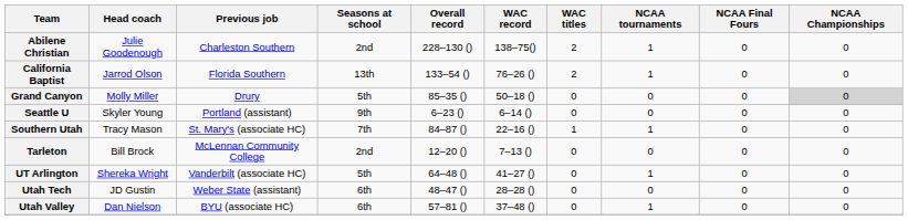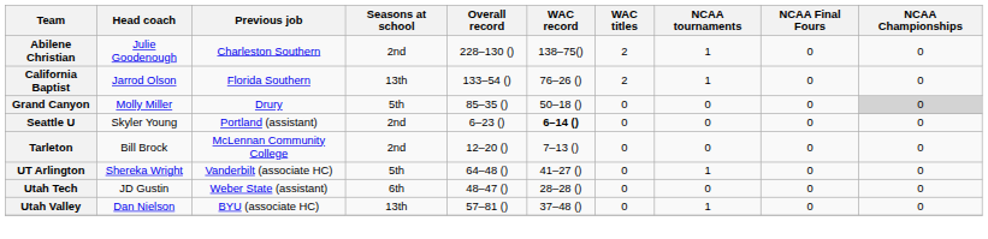Seattle U | Seasons at school: 9th -> 2nd
Seattle U | WAC record: normal -> bold
- row: Southern Utah | Tracy Mason | St. Mary's (associate HC) | 7th | 84–87 () | 22–16 () | 1 | 1 | 0 | 0
Utah Valley | Seasons at school: 6th -> 13th
